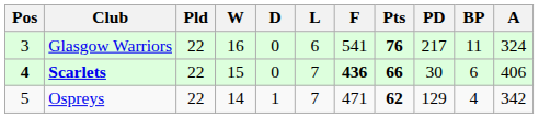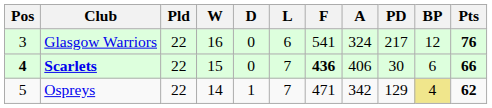columns swapped: A <-> Pts
Glasgow Warriors | BP: 11 -> 12
Ospreys | BP: no background -> khaki background
